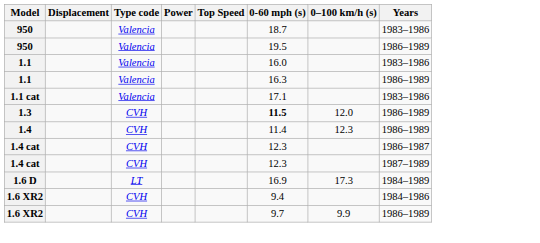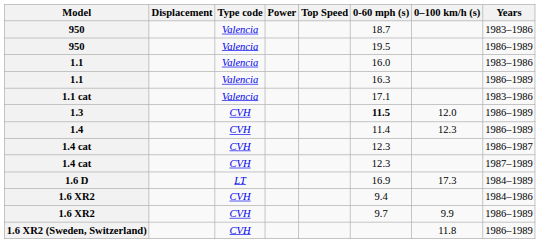+ row: 1.6 XR2 (Sweden, Switzerland) | CVH | 11.8 | 1986–1989
